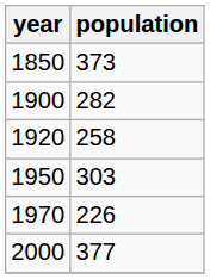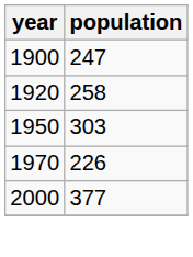- row: 1850 | 373
1900 | population: 282 -> 247
